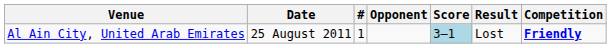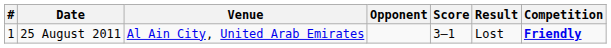columns swapped: # <-> Venue
25 August 2011 | Score: lightblue background -> no background
